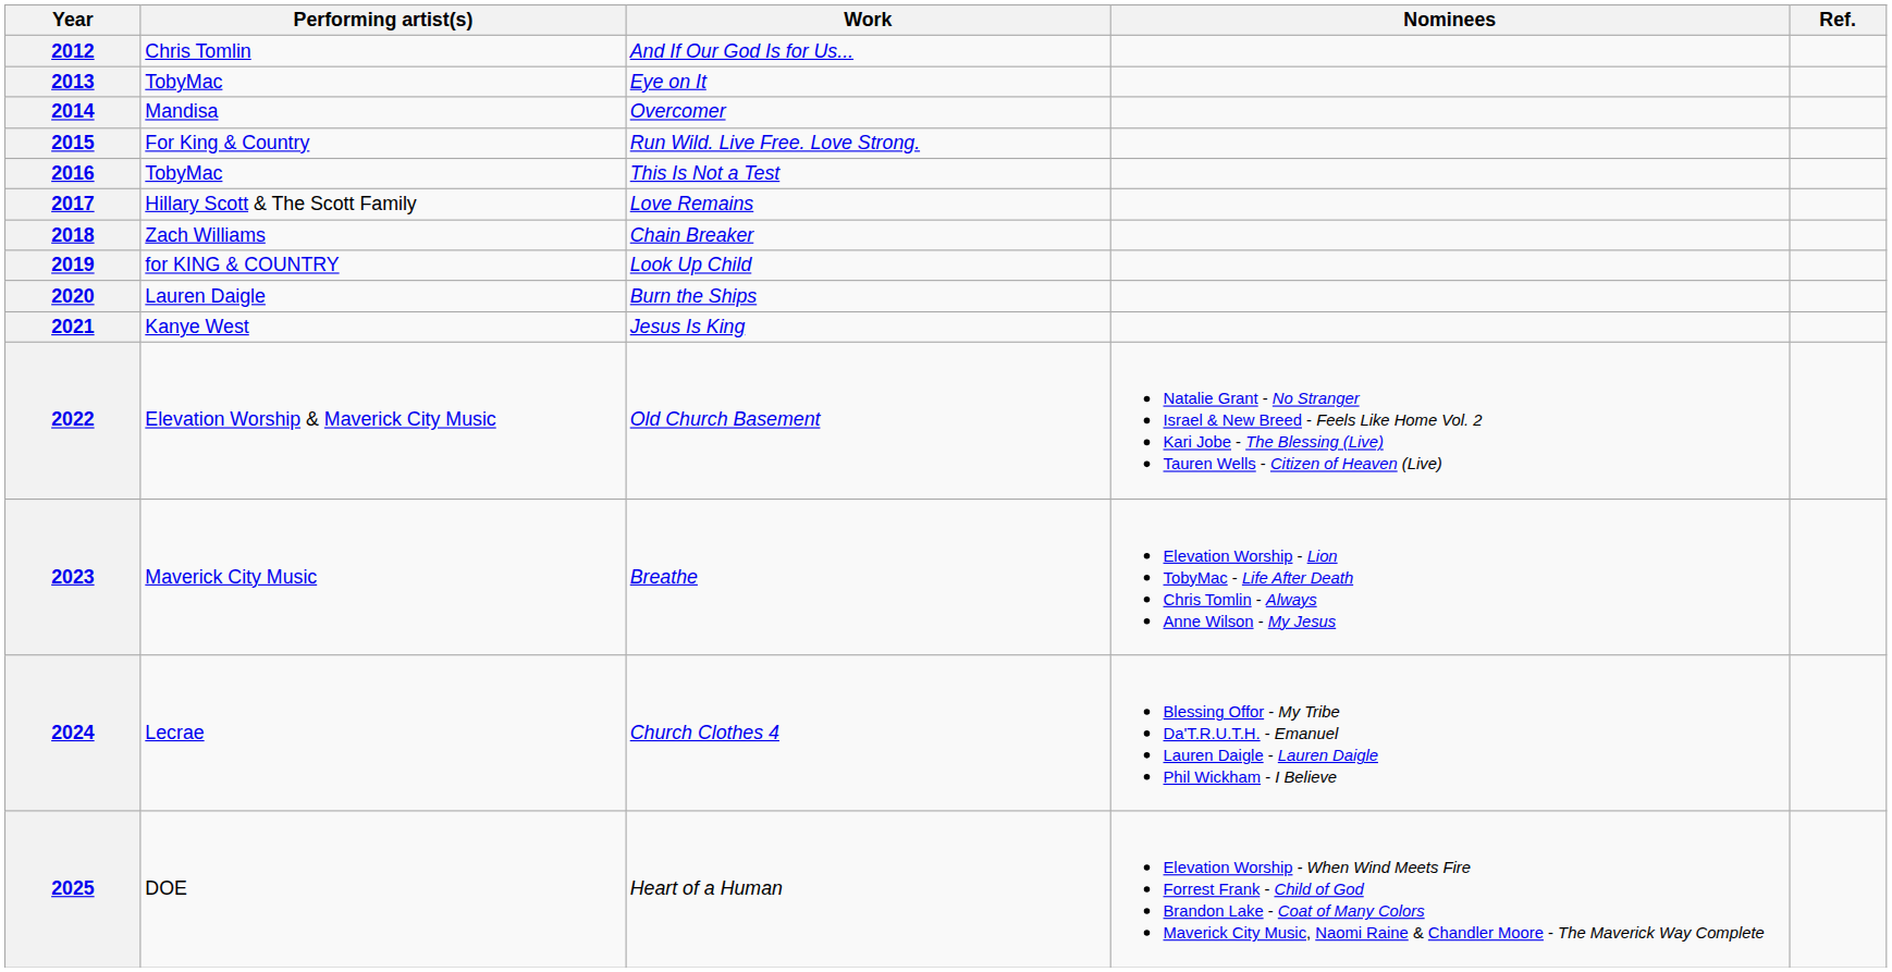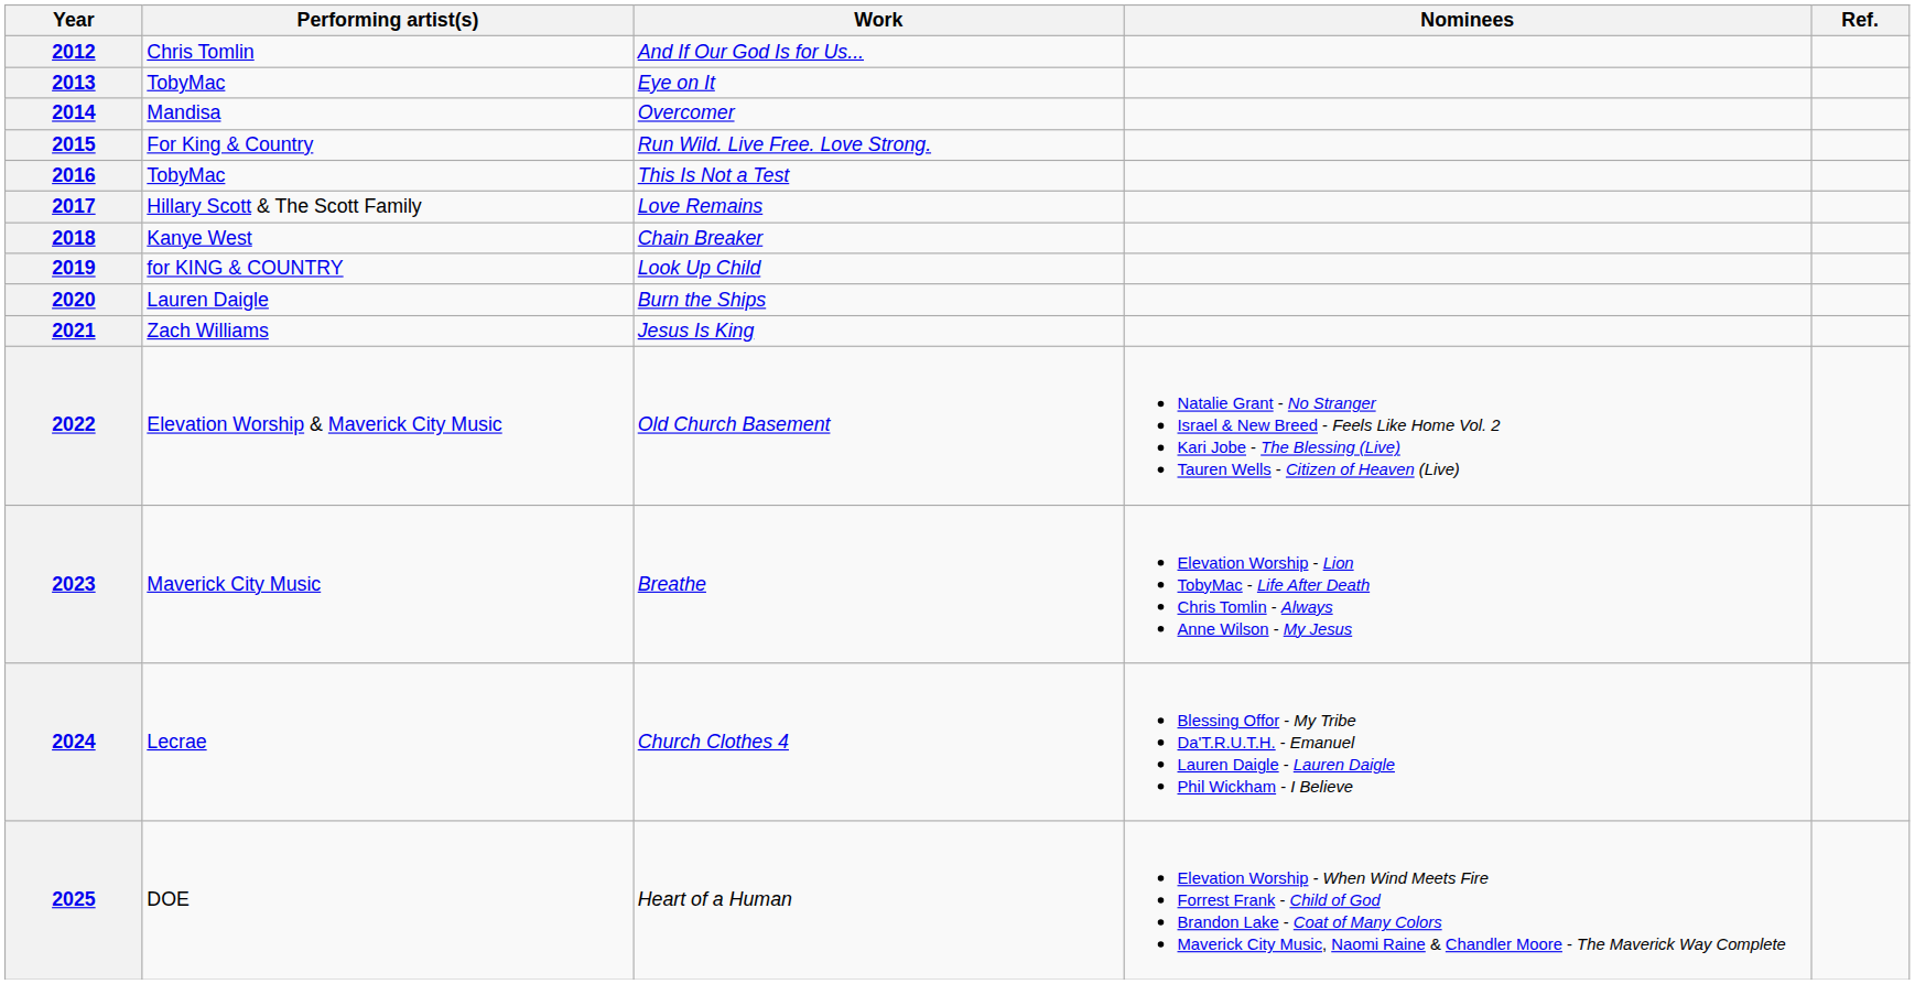2018 | Performing artist(s): Zach Williams -> Kanye West
2021 | Performing artist(s): Kanye West -> Zach Williams
